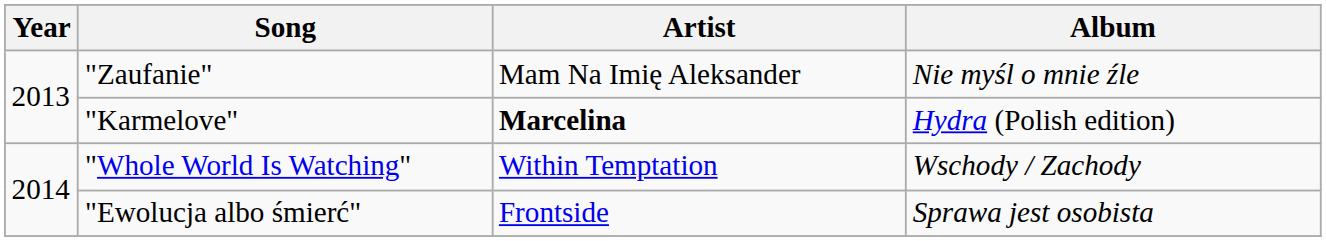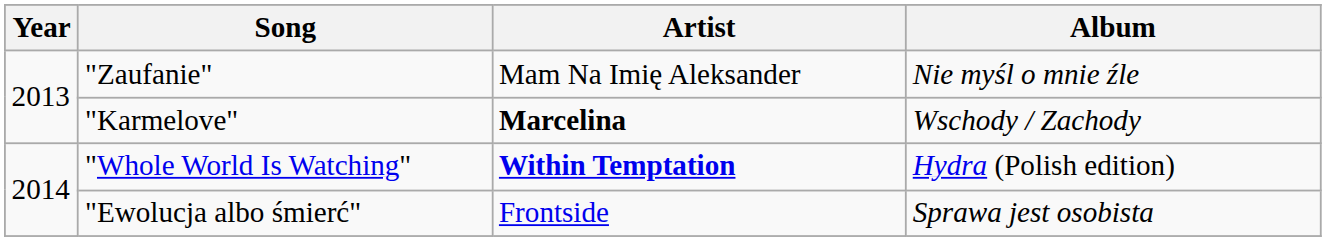"Karmelove" | Album: Hydra (Polish edition) -> Wschody / Zachody
"Whole World Is Watching" | Artist: normal -> bold
"Whole World Is Watching" | Album: Wschody / Zachody -> Hydra (Polish edition)
